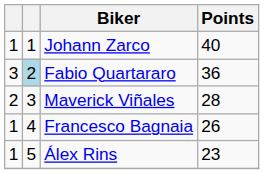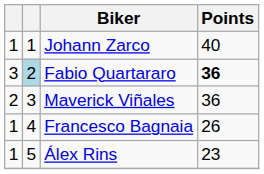Fabio Quartararo | Points: normal -> bold
Maverick Viñales | Points: 28 -> 36
